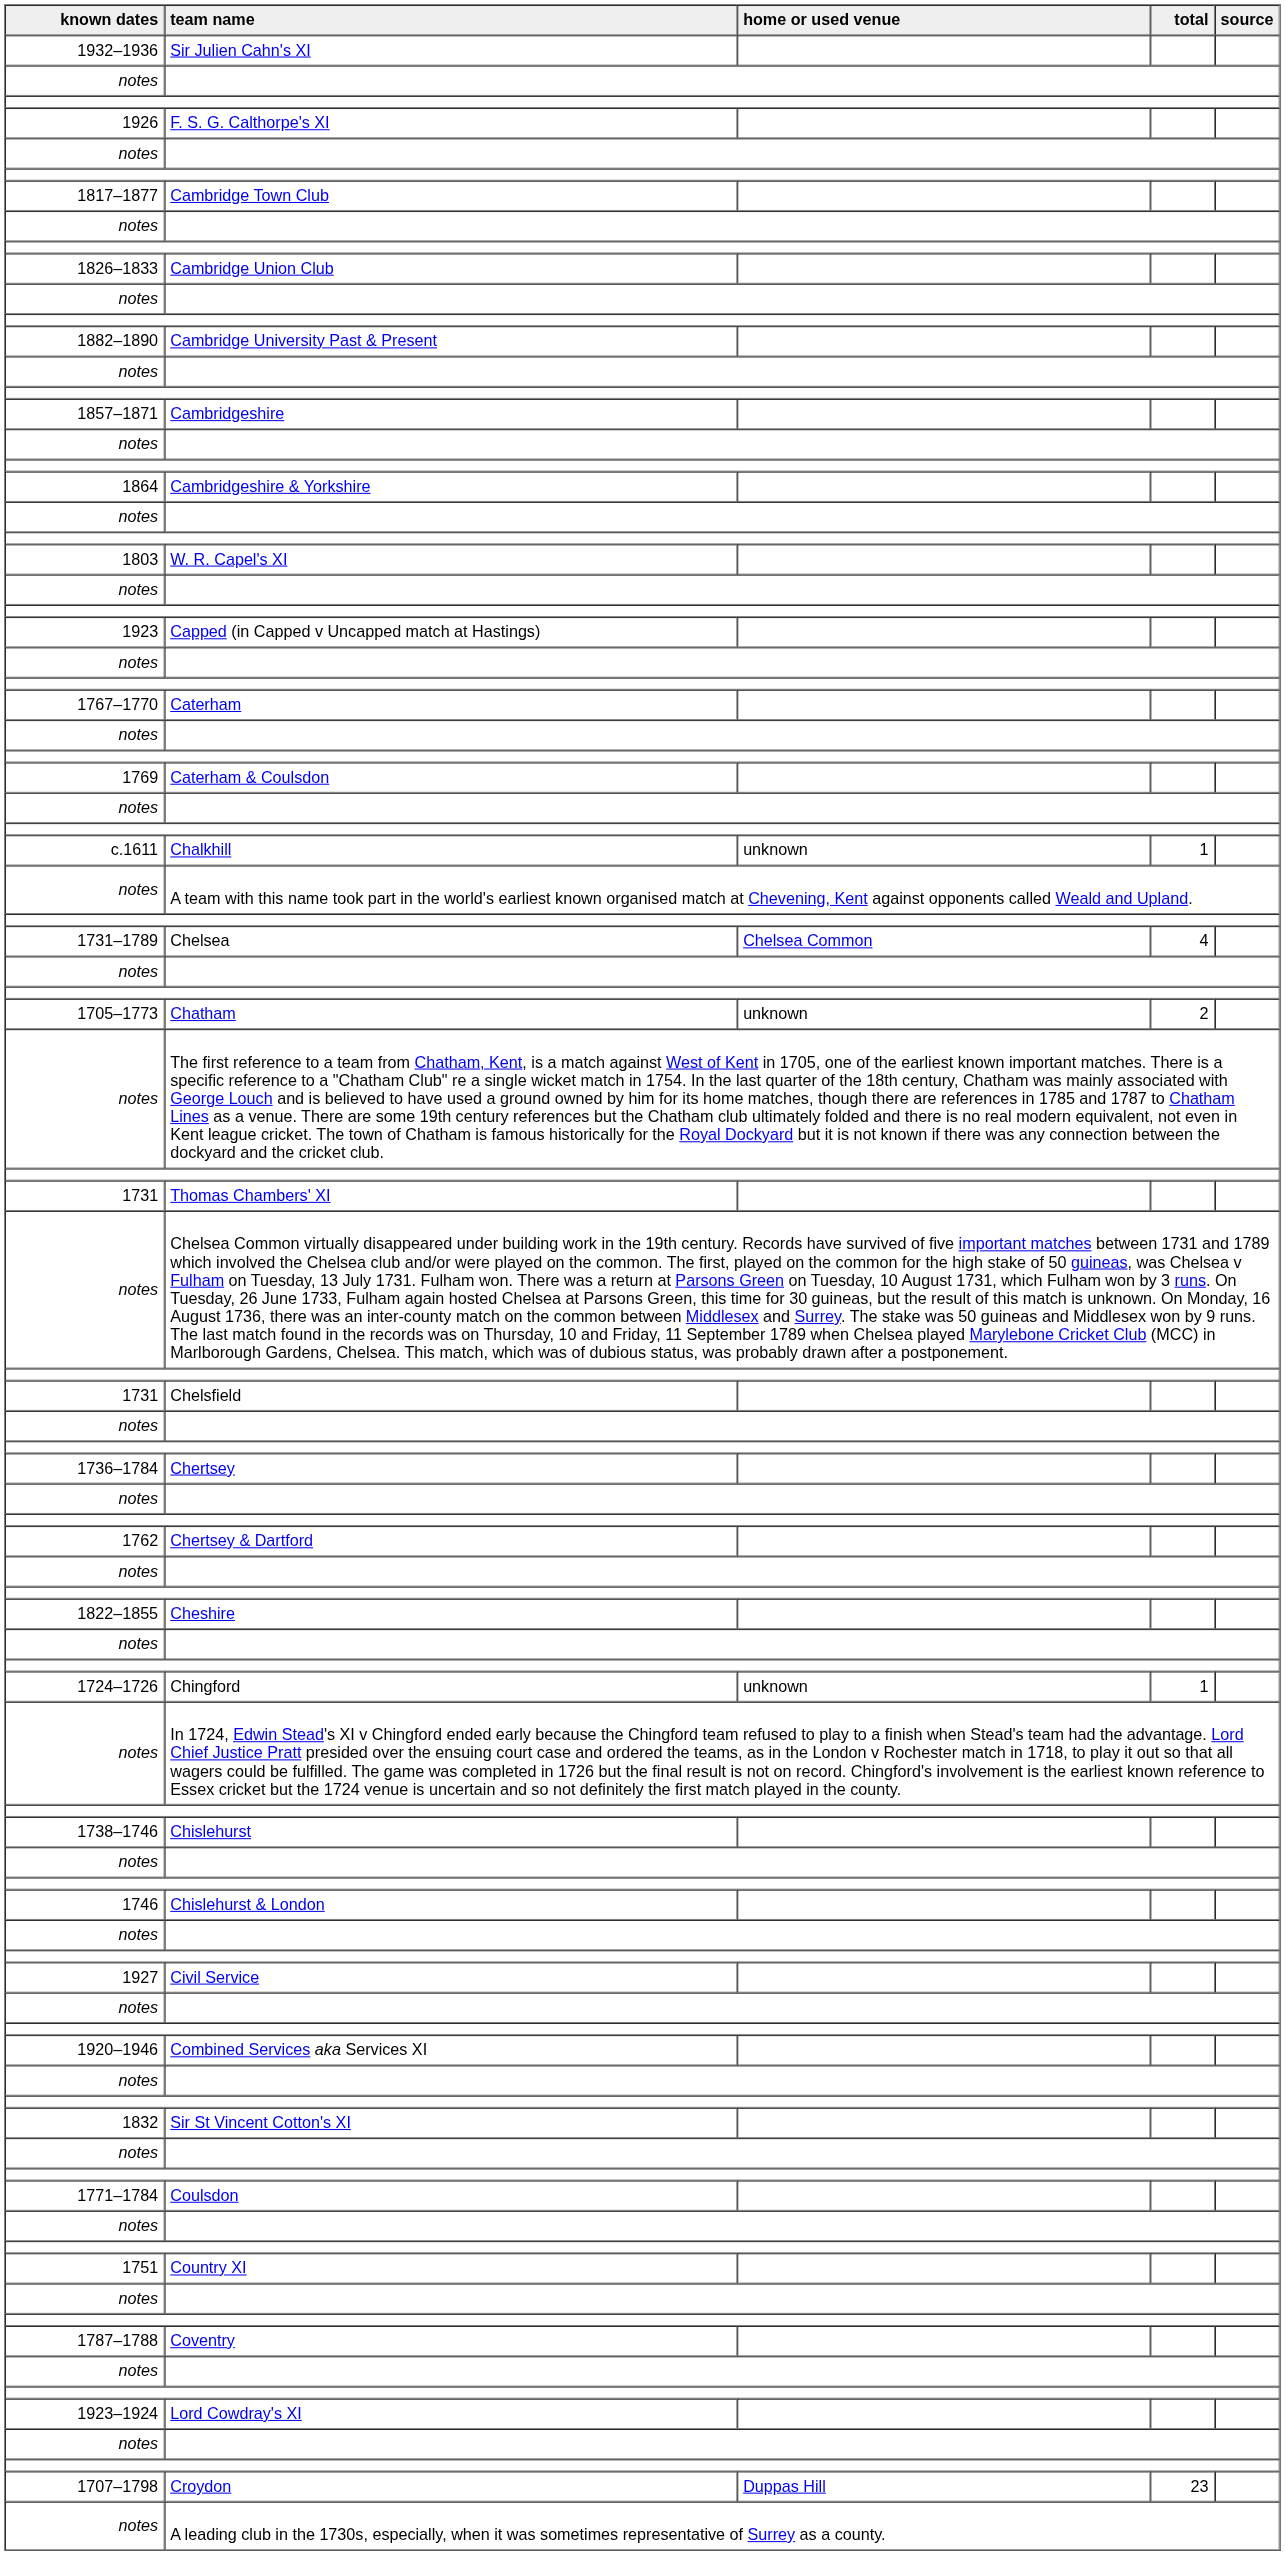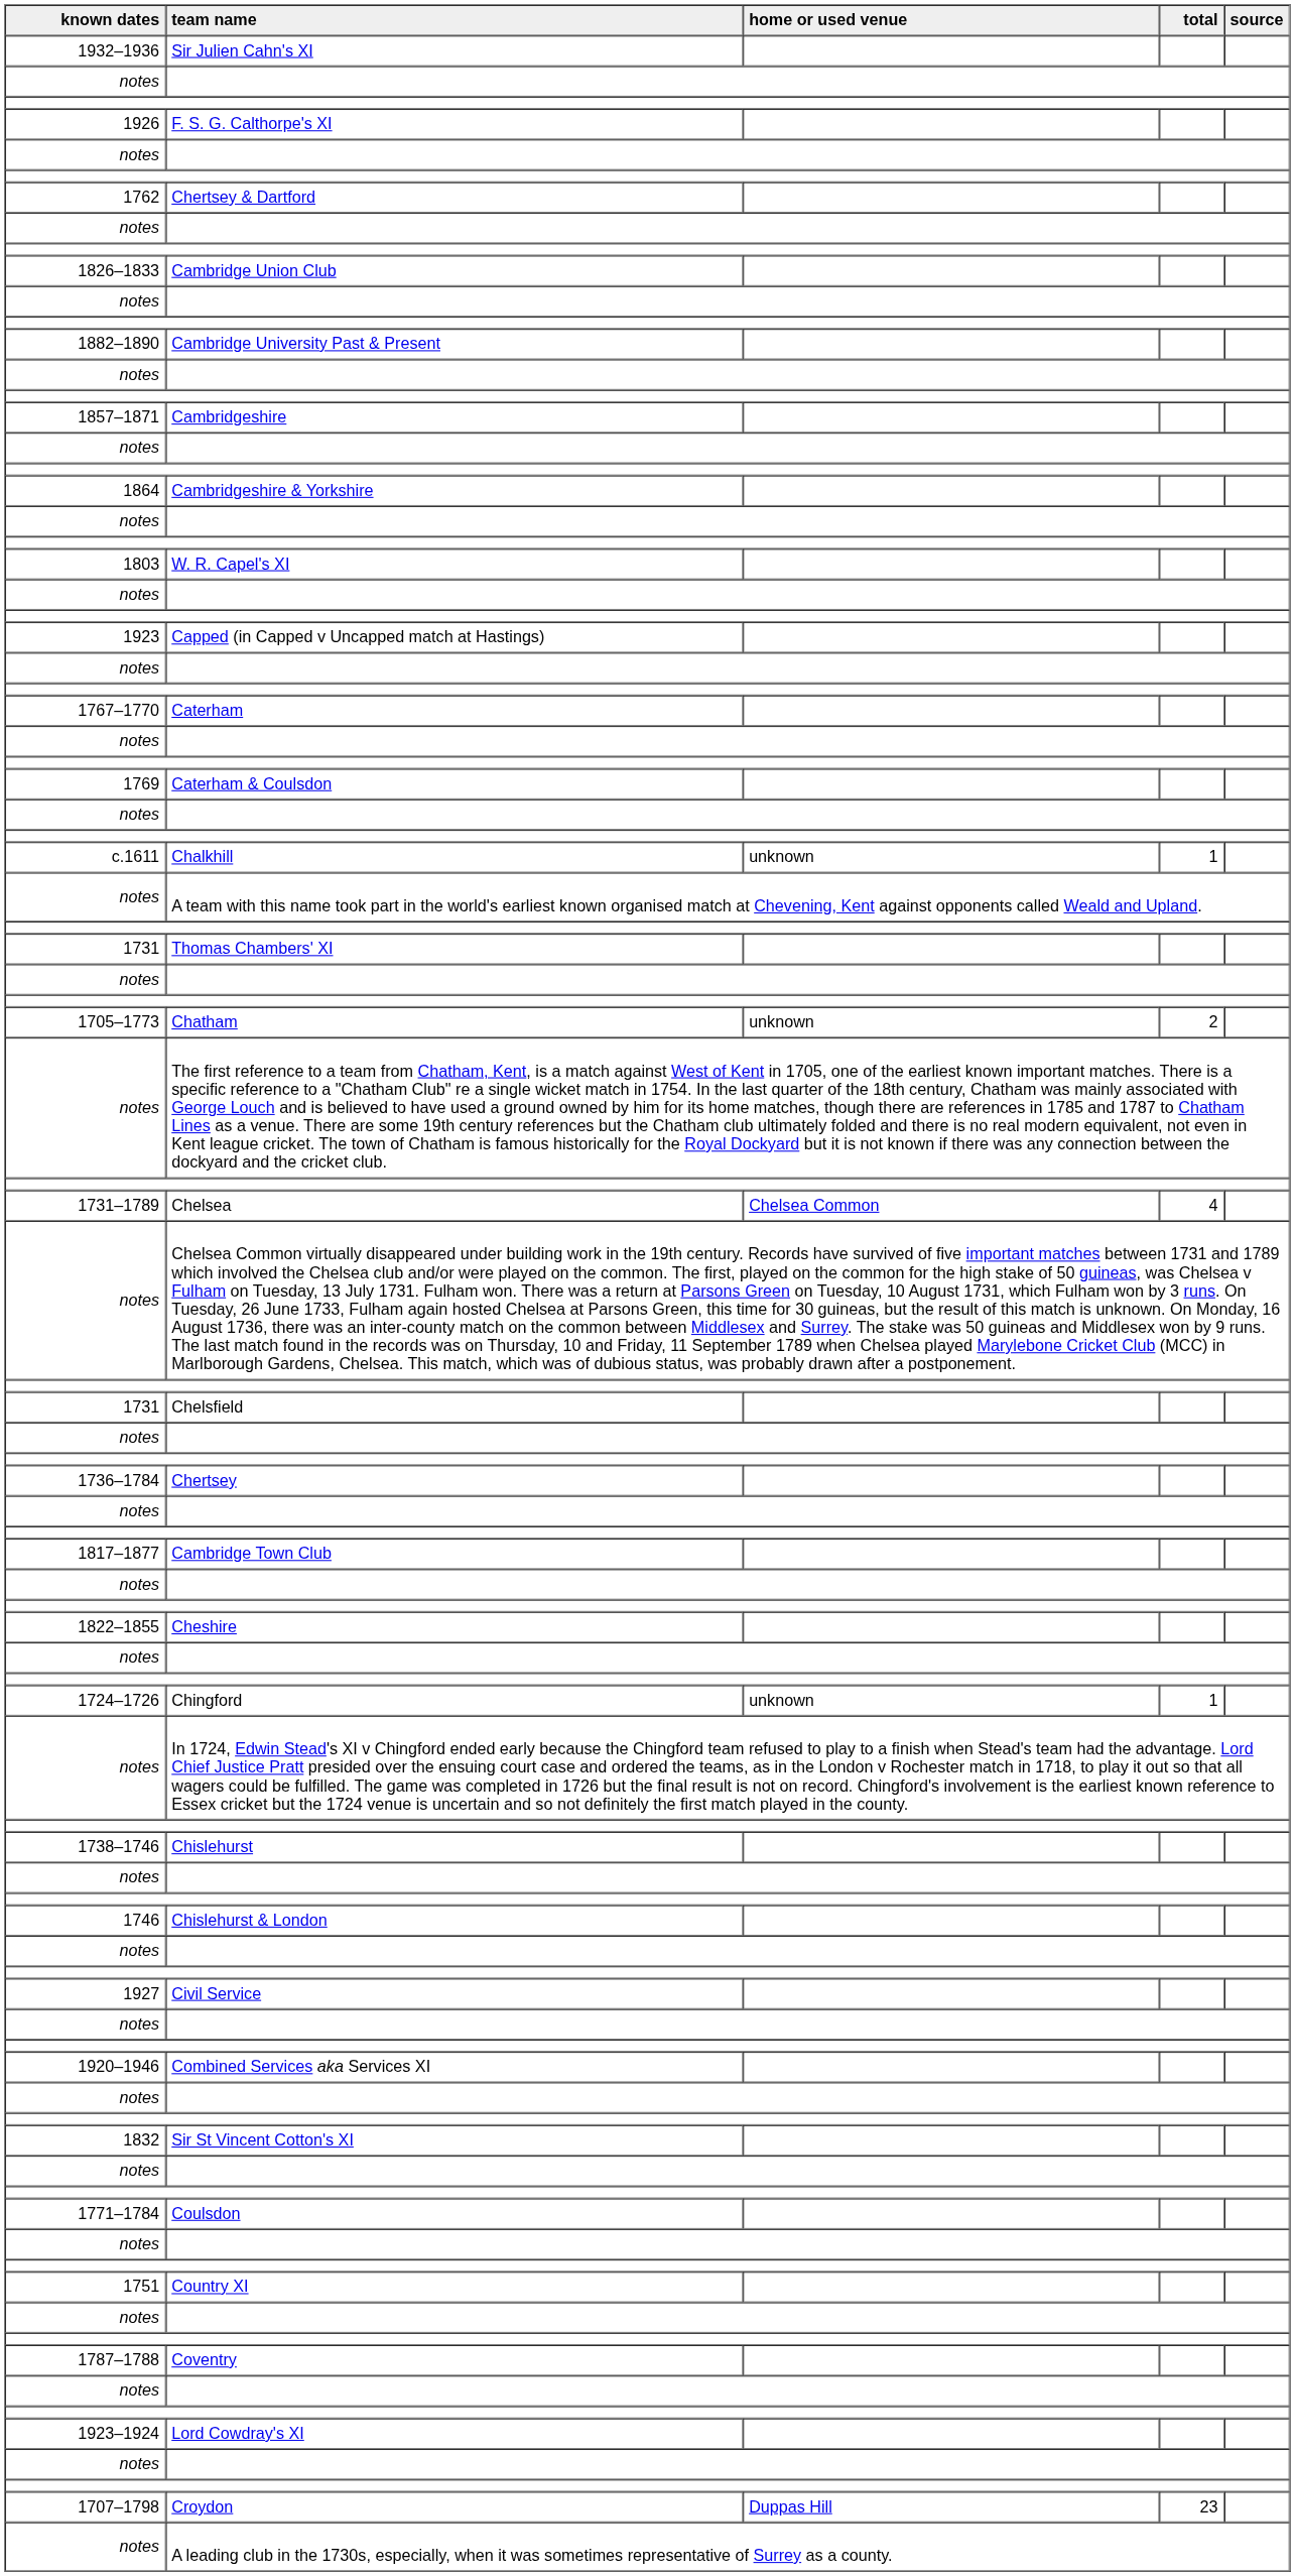rows swapped: Cambridge Town Club <-> Chertsey & Dartford
rows swapped: Thomas Chambers' XI <-> Chelsea
